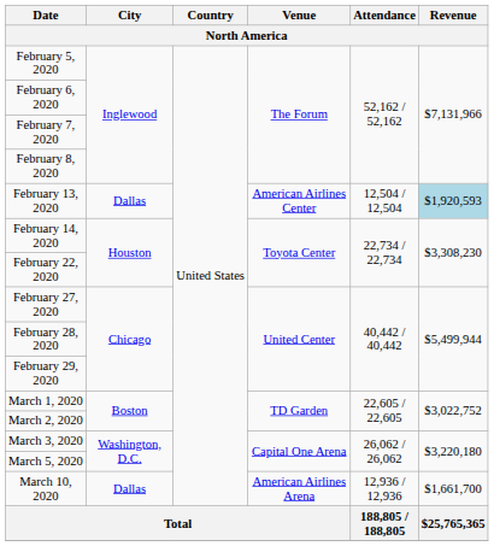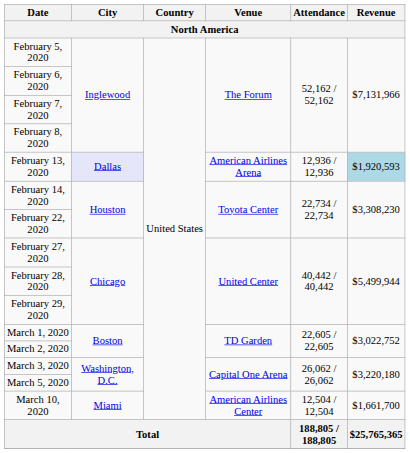February 13, 2020 | City: no background -> lavender background
February 13, 2020 | Venue: American Airlines Center -> American Airlines Arena
February 13, 2020 | Attendance: 12,504 / 12,504 -> 12,936 / 12,936
March 10, 2020 | City: Dallas -> Miami
March 10, 2020 | Venue: American Airlines Arena -> American Airlines Center
March 10, 2020 | Attendance: 12,936 / 12,936 -> 12,504 / 12,504
